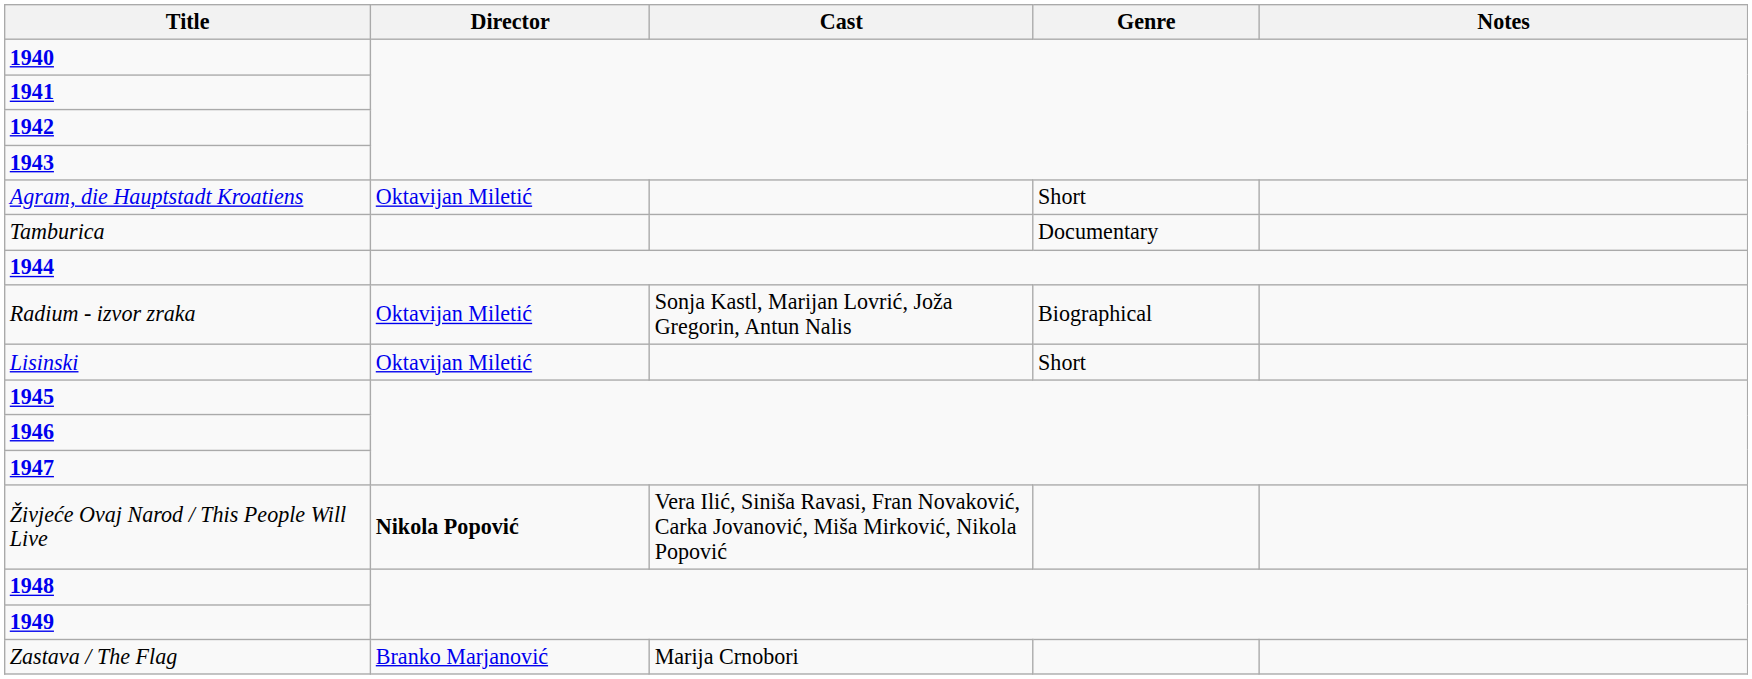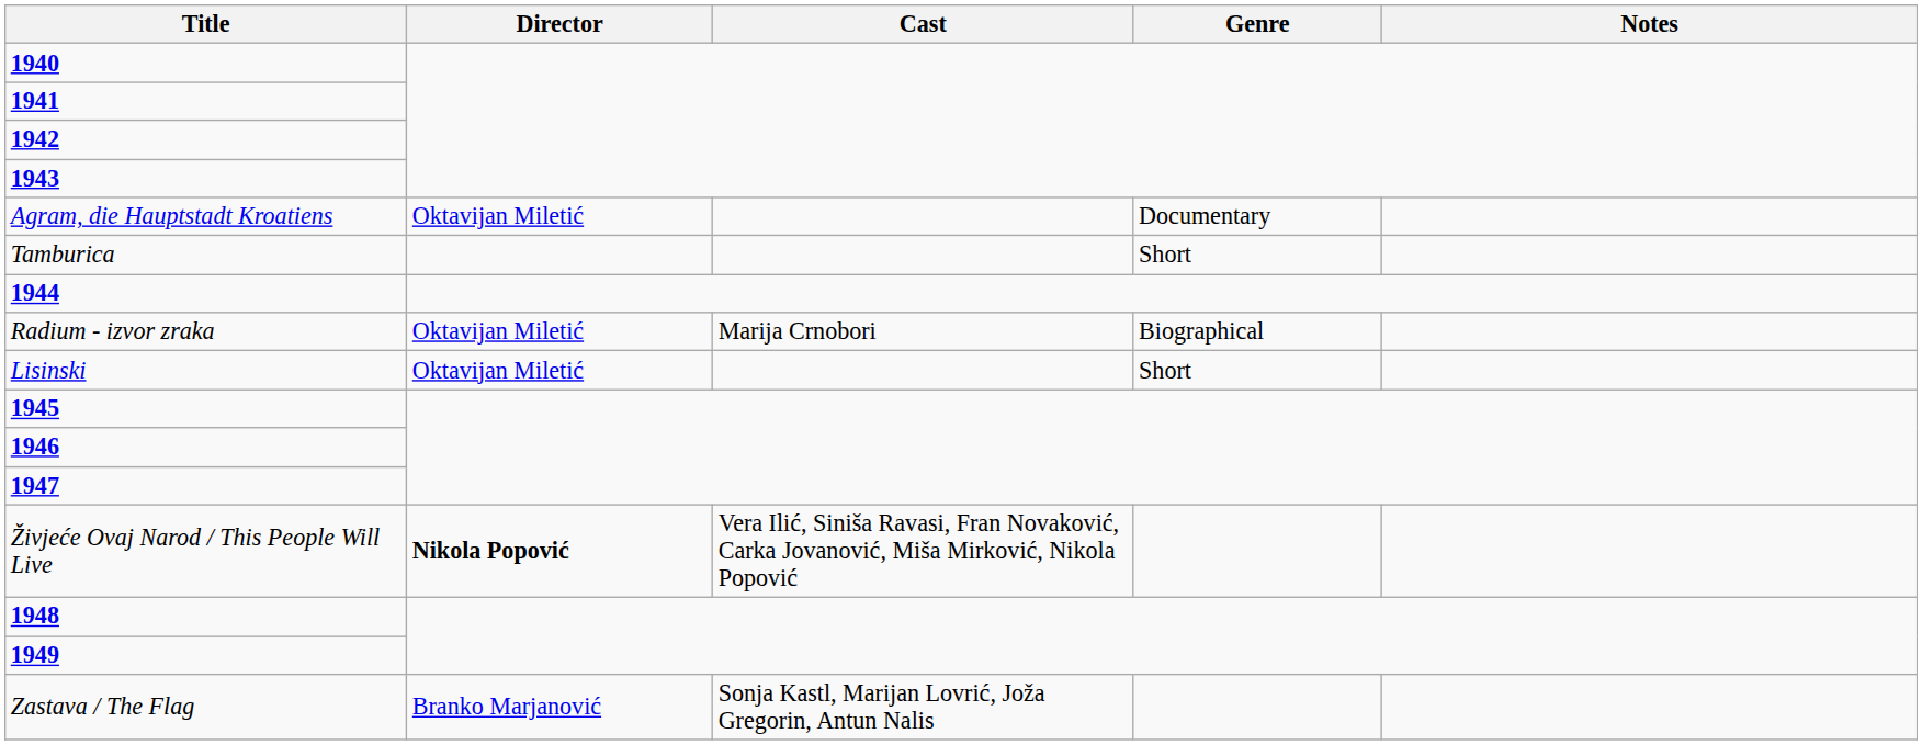Agram, die Hauptstadt Kroatiens | Genre: Short -> Documentary
Tamburica | Genre: Documentary -> Short
Radium - izvor zraka | Cast: Sonja Kastl, Marijan Lovrić, Joža Gregorin, Antun Nalis -> Marija Crnobori
Zastava / The Flag | Cast: Marija Crnobori -> Sonja Kastl, Marijan Lovrić, Joža Gregorin, Antun Nalis
